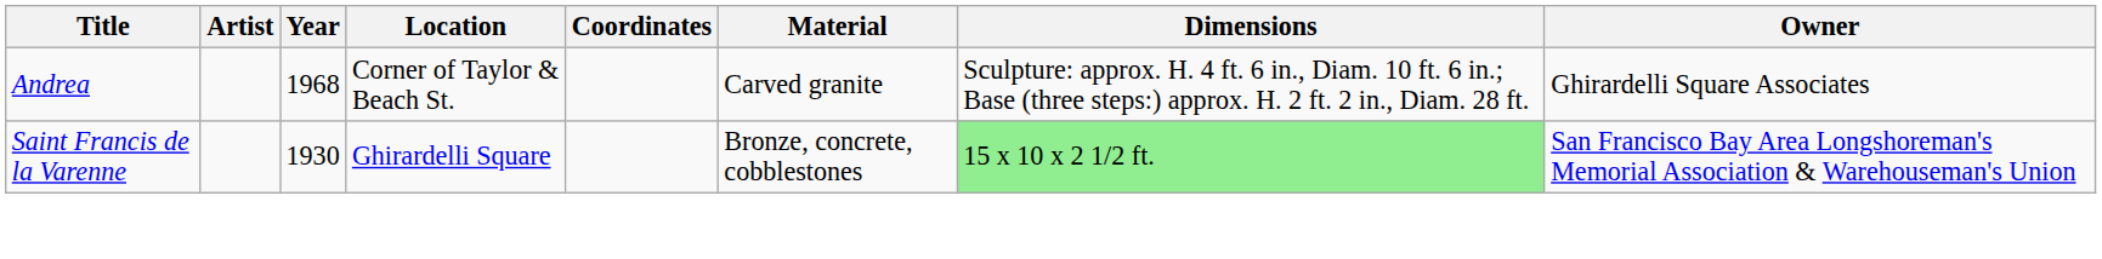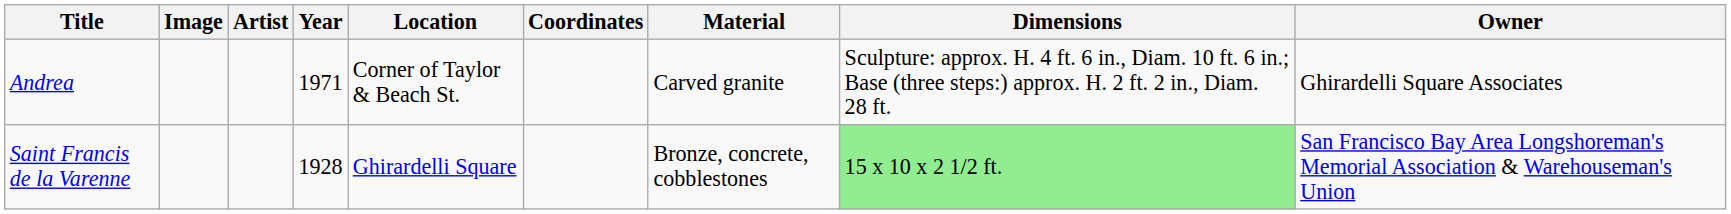+ column: Image
Andrea | Year: 1968 -> 1971
Saint Francis de la Varenne | Year: 1930 -> 1928
